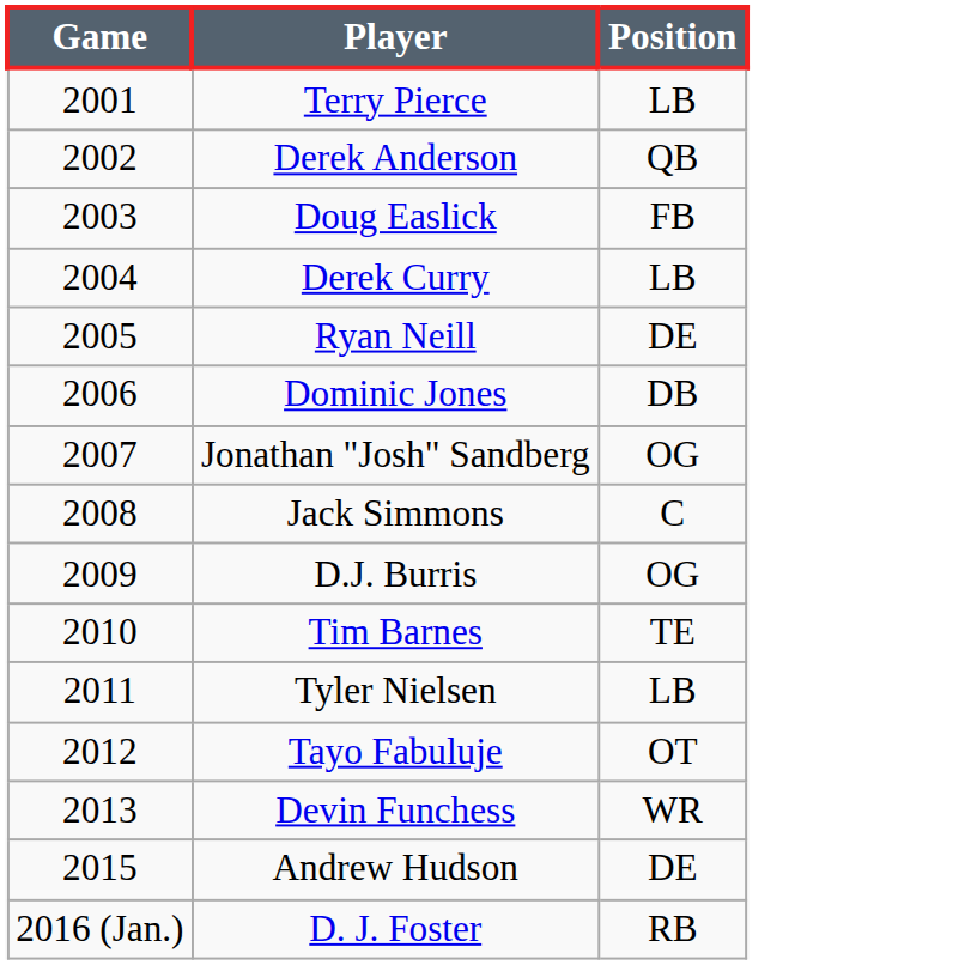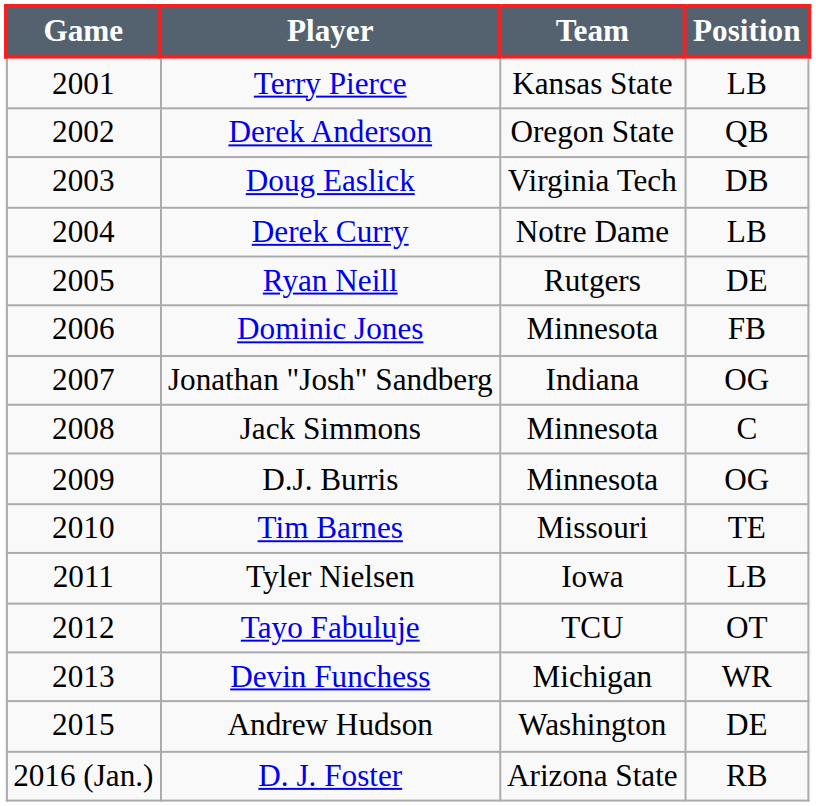+ column: Team | Kansas State | Oregon State | Virginia Tech | Notre Dame | Rutgers | Minnesota | Indiana | Minnesota | Minnesota | Missouri | Iowa | TCU | Michigan | Washington | Arizona State
Doug Easlick | Position: FB -> DB
Dominic Jones | Position: DB -> FB
